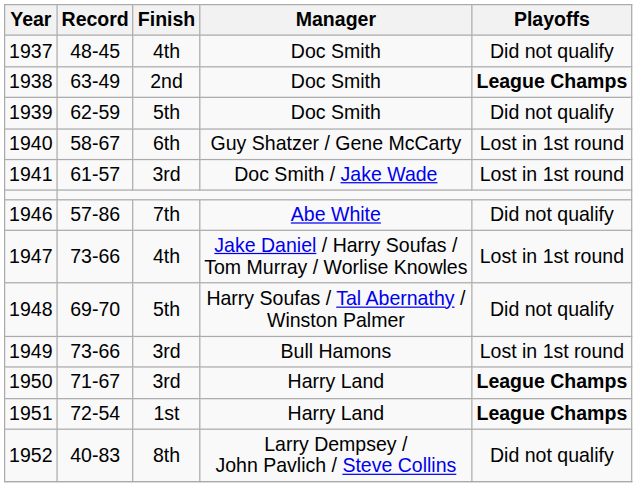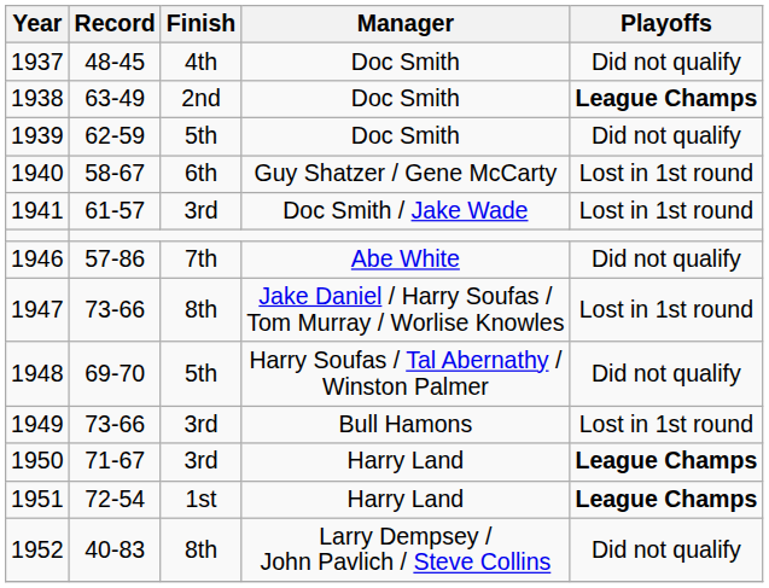1947 | Finish: 4th -> 8th
